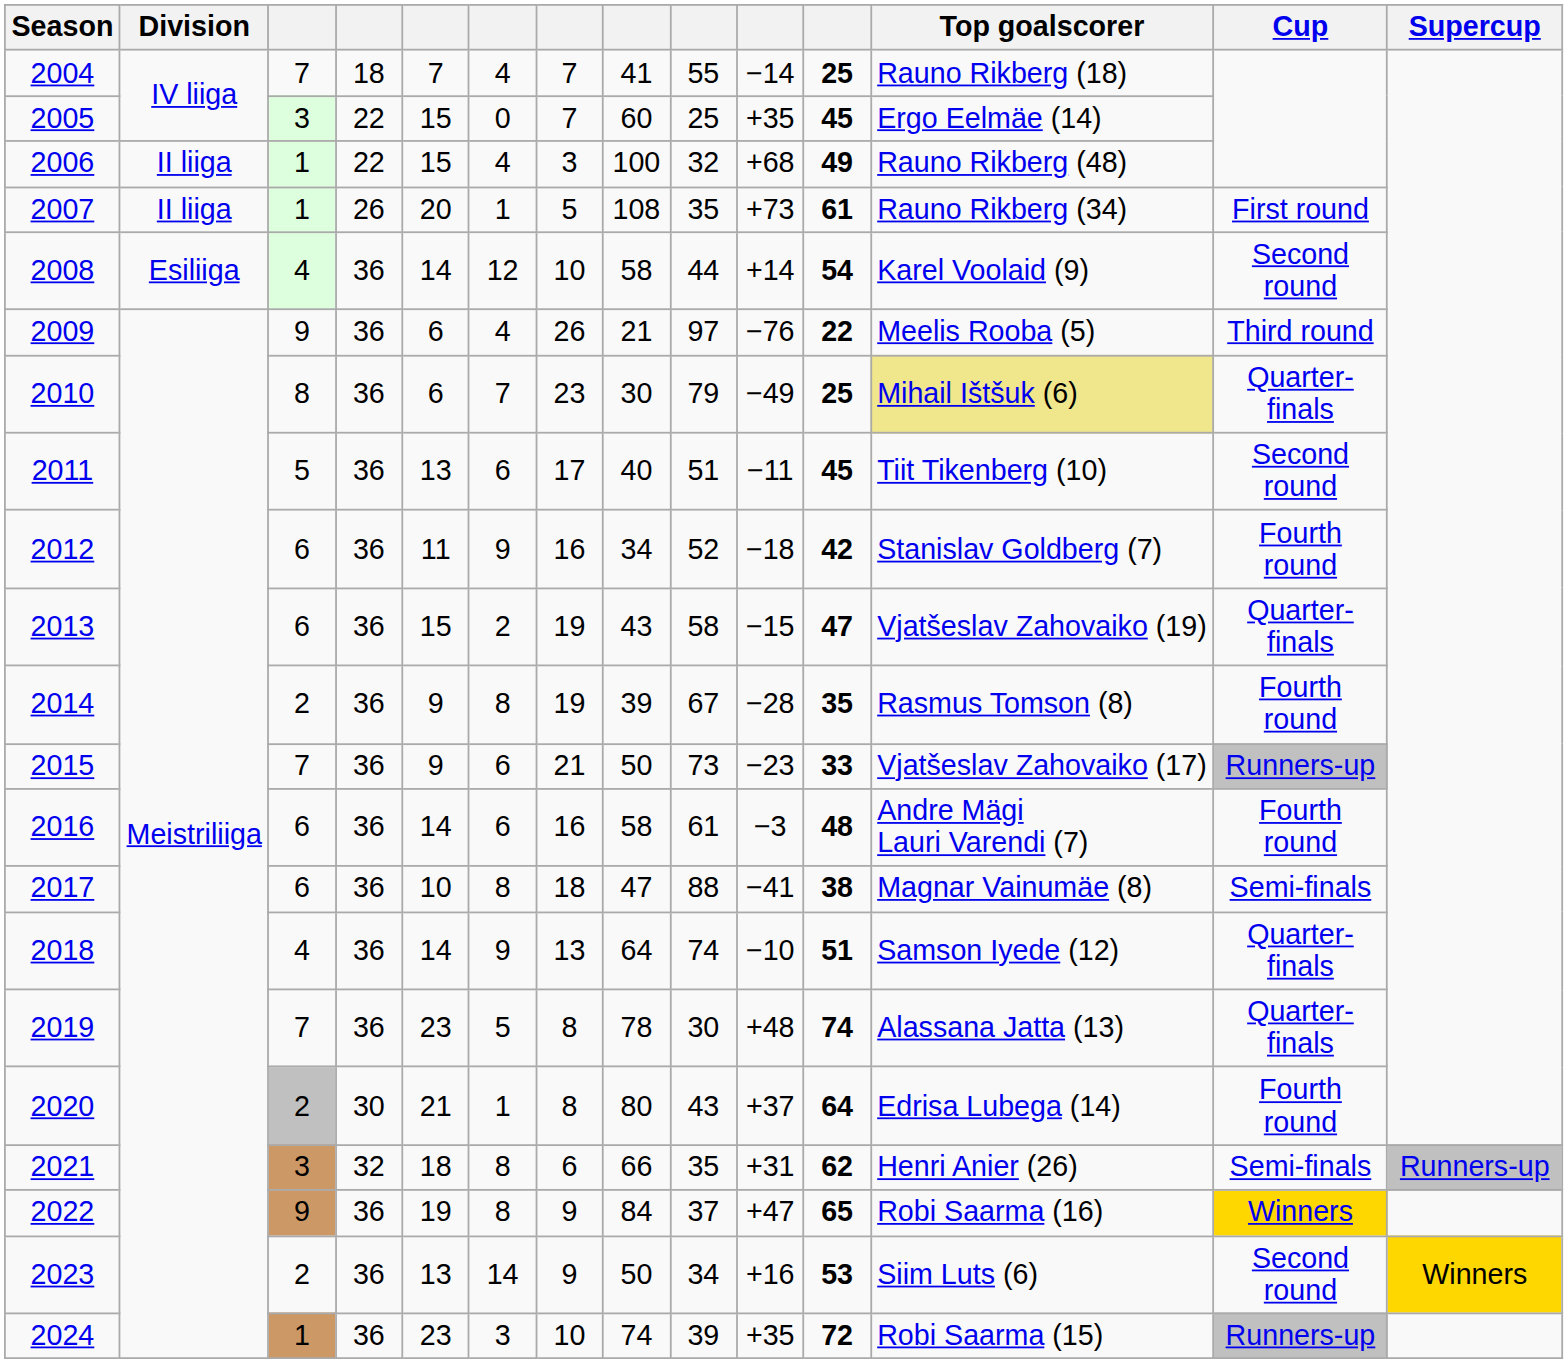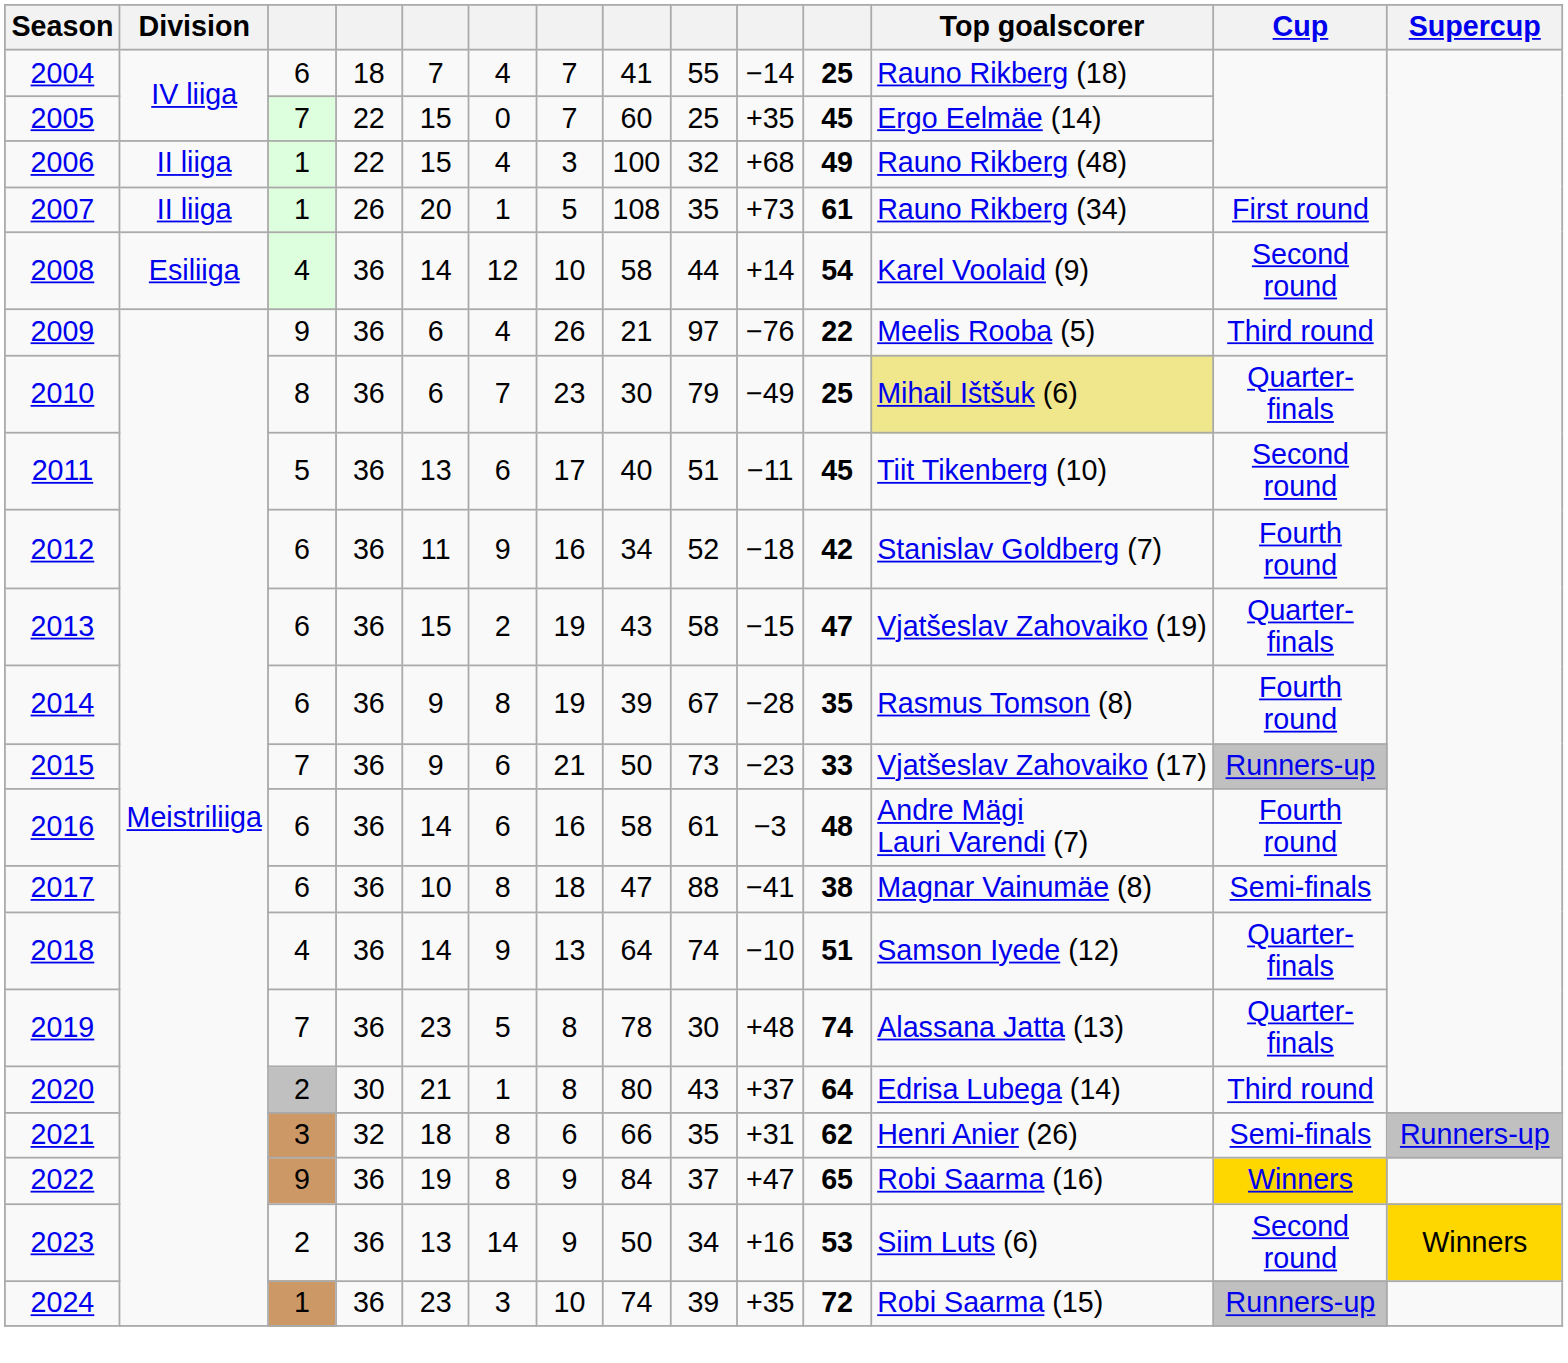2004 | column 3: 7 -> 6
2005 | column 3: 3 -> 7
2014 | column 3: 2 -> 6
2020 | Cup: Fourth round -> Third round
